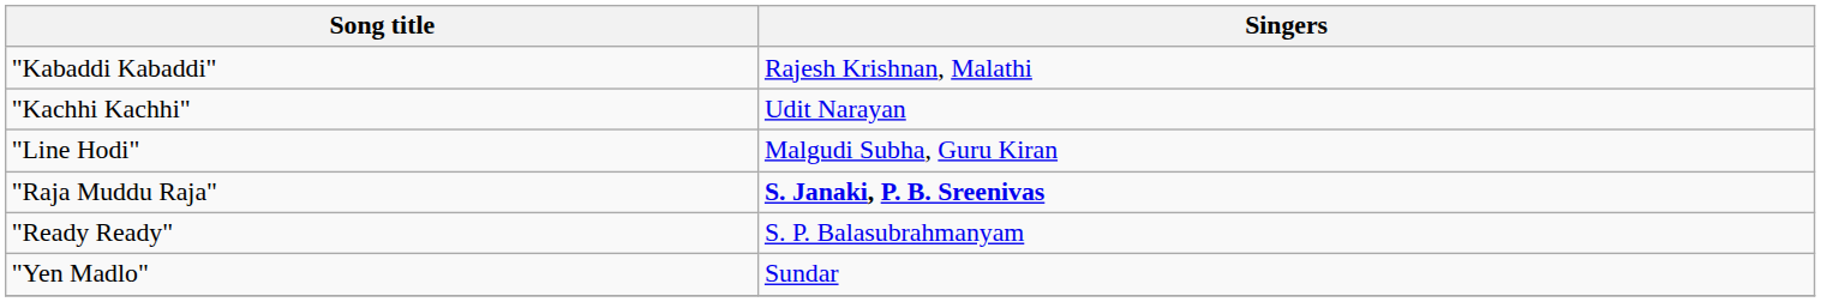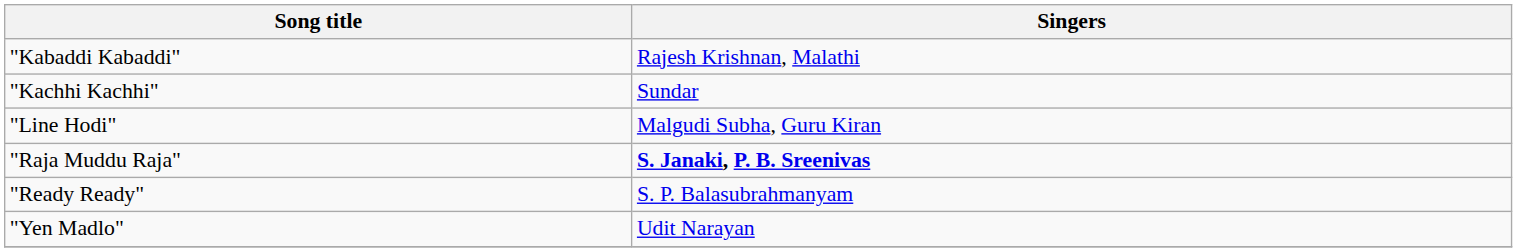"Kachhi Kachhi" | Singers: Udit Narayan -> Sundar
"Yen Madlo" | Singers: Sundar -> Udit Narayan
